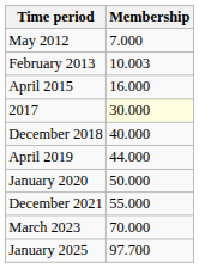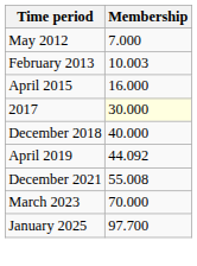April 2019 | Membership: 44.000 -> 44.092
- row: January 2020 | 50.000
December 2021 | Membership: 55.000 -> 55.008
